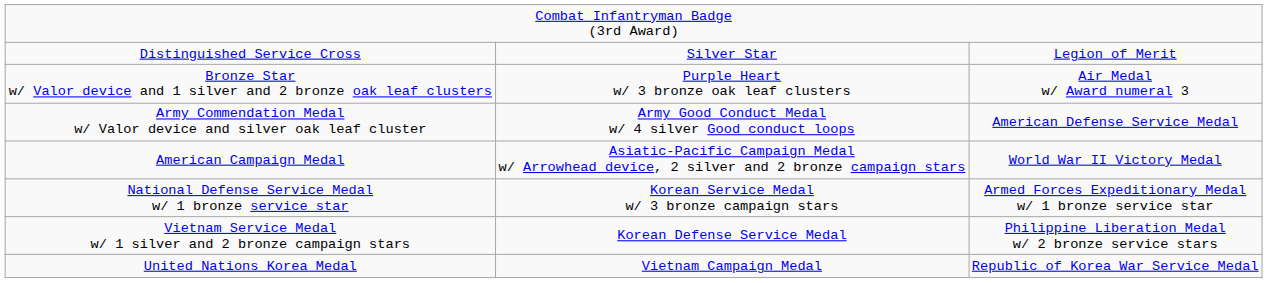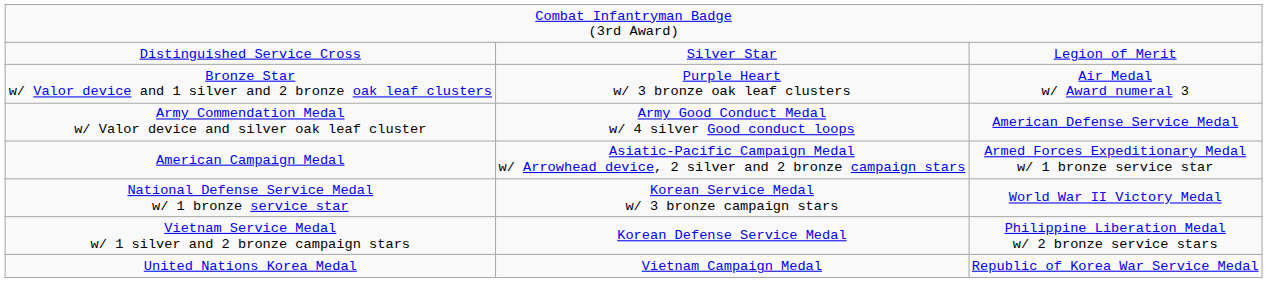American Campaign Medal | column 3: World War II Victory Medal -> Armed Forces Expeditionary Medal w/ 1 bronze service star
National Defense Service Medal w/ 1 bronze service star | column 3: Armed Forces Expeditionary Medal w/ 1 bronze service star -> World War II Victory Medal
